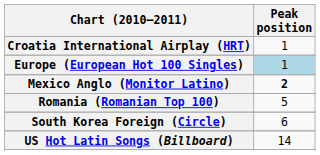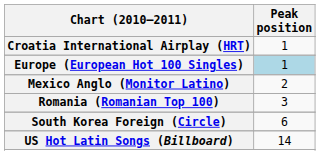Mexico Anglo (Monitor Latino) | Peak position: bold -> normal
Romania (Romanian Top 100) | Peak position: 5 -> 3
